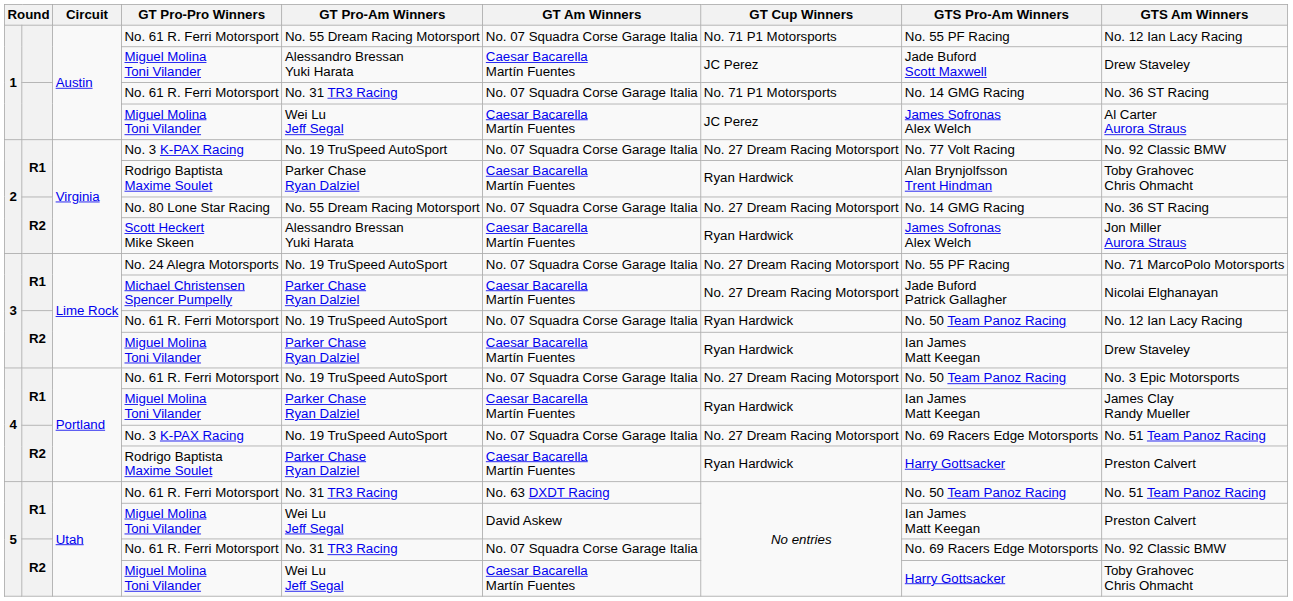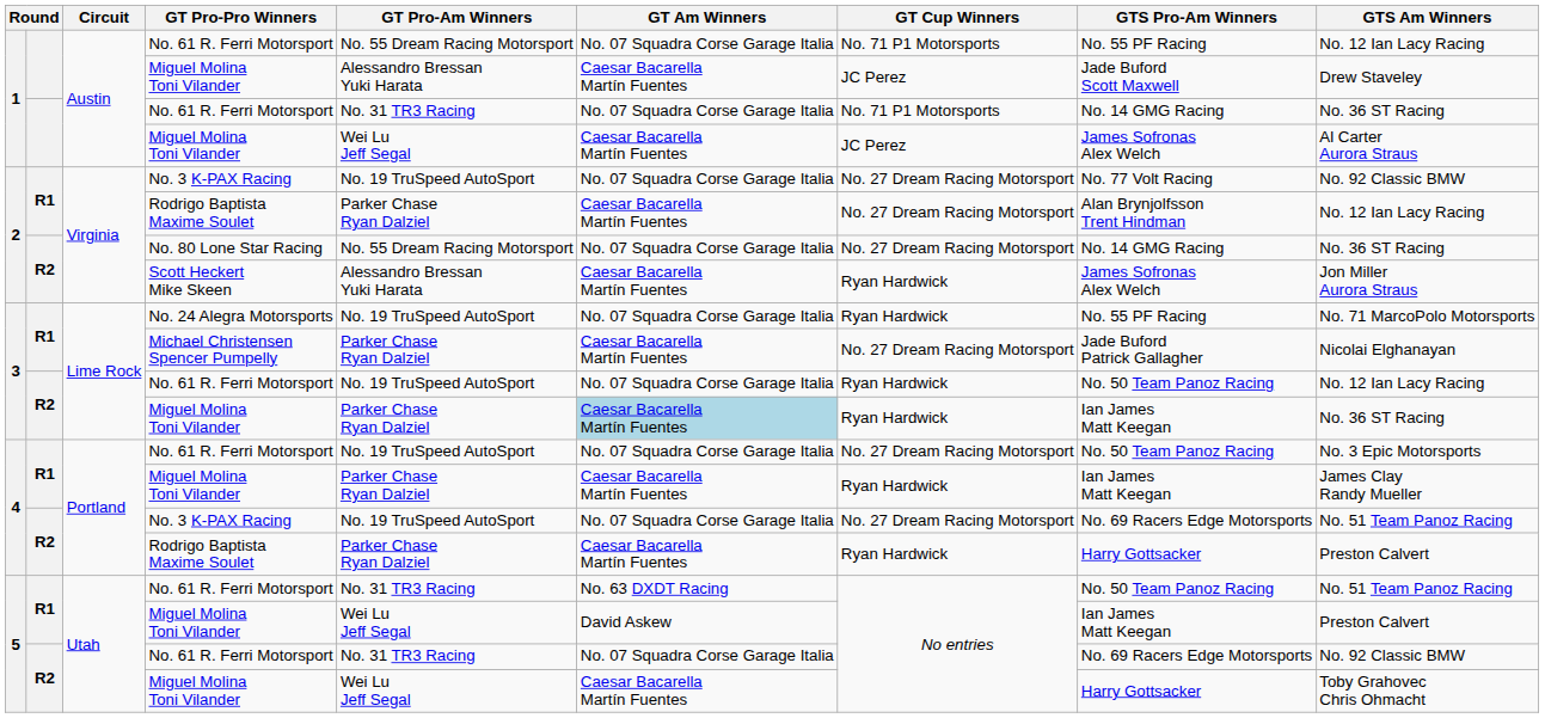2 / Rodrigo Baptista Maxime Soulet | GT Cup Winners: Ryan Hardwick -> No. 27 Dream Racing Motorsport
2 / Rodrigo Baptista Maxime Soulet | GTS Am Winners: Toby Grahovec Chris Ohmacht -> No. 12 Ian Lacy Racing
No. 24 Alegra Motorsports | GT Cup Winners: No. 27 Dream Racing Motorsport -> Ryan Hardwick
3 / Miguel Molina Toni Vilander | GT Am Winners: no background -> lightblue background
3 / Miguel Molina Toni Vilander | GTS Am Winners: Drew Staveley -> No. 36 ST Racing
